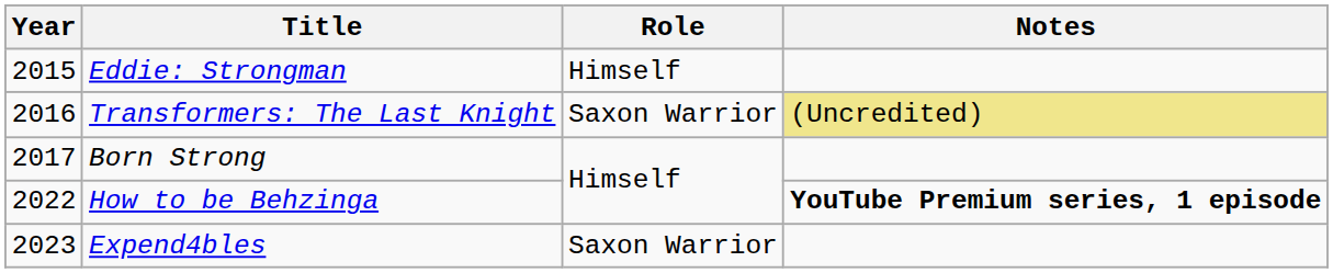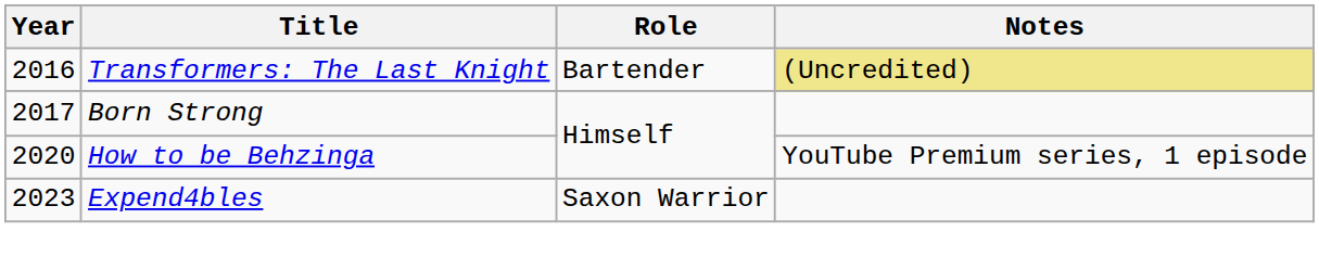- row: 2015 | Eddie: Strongman | Himself
Transformers: The Last Knight | Role: Saxon Warrior -> Bartender
How to be Behzinga | Year: 2022 -> 2020
How to be Behzinga | Notes: bold -> normal
